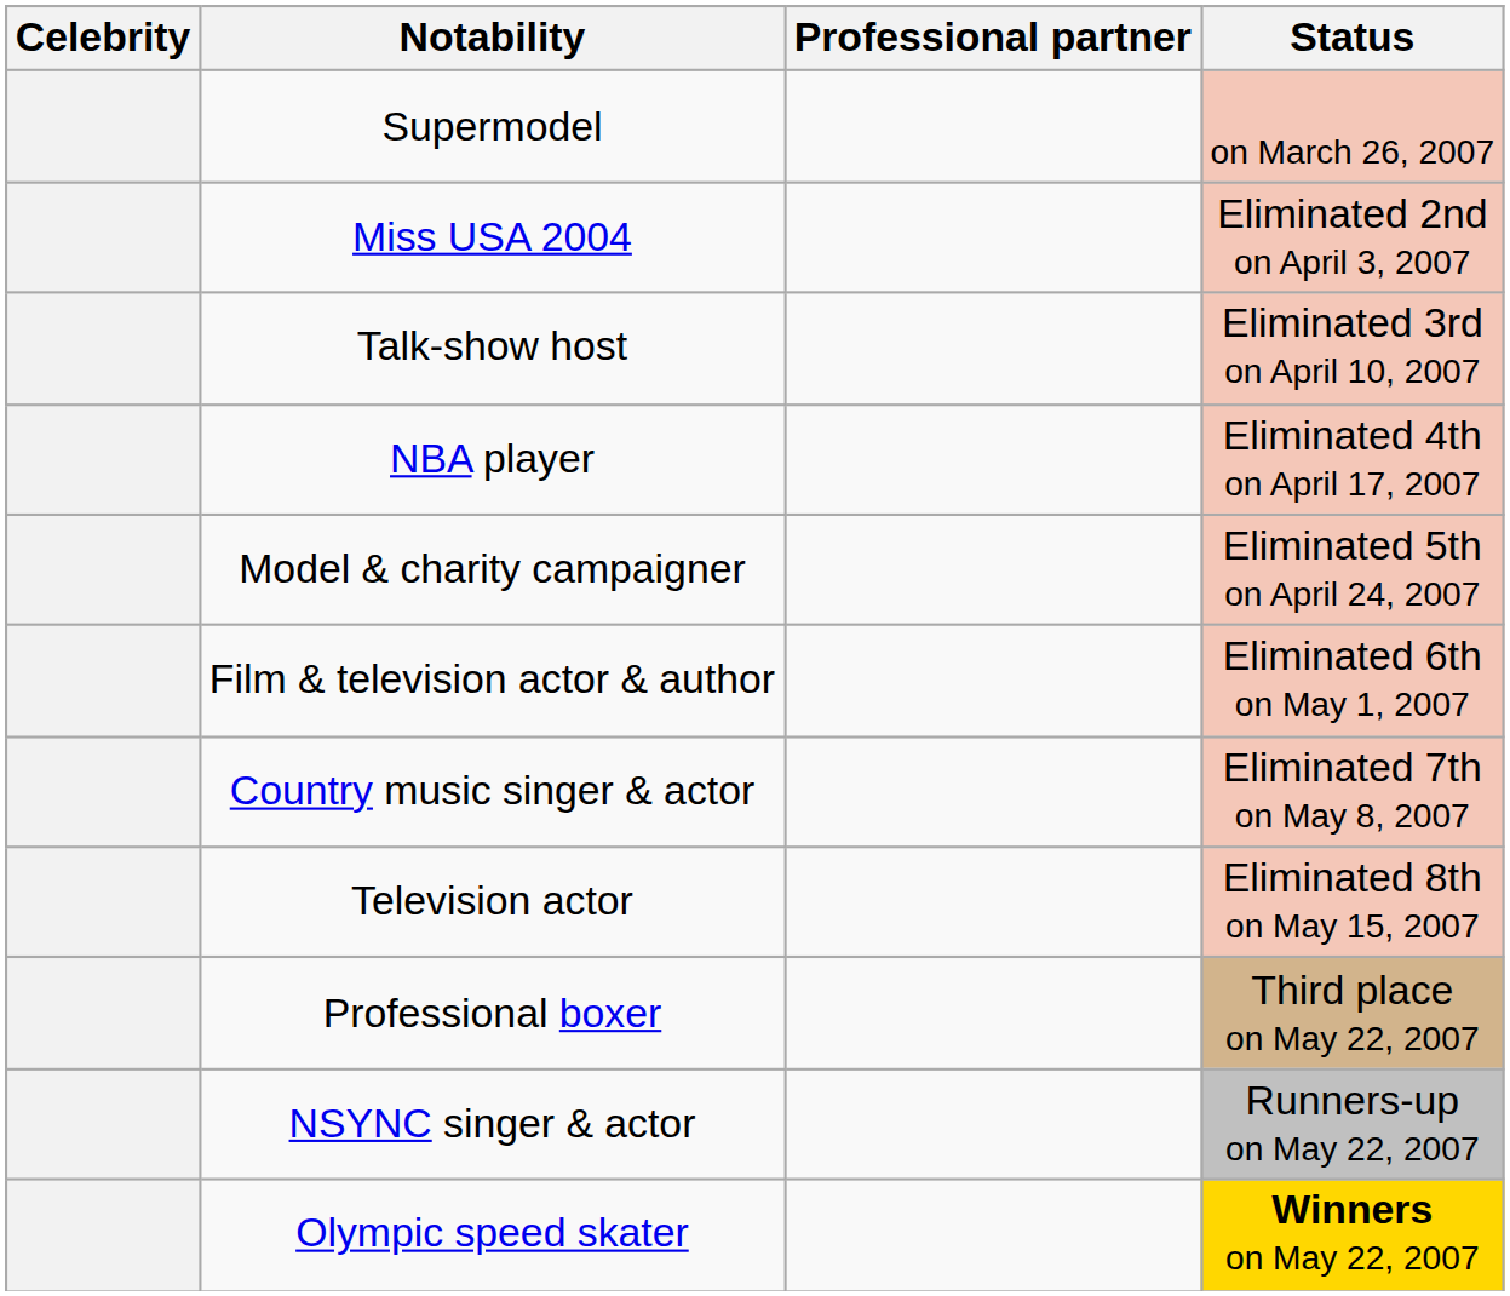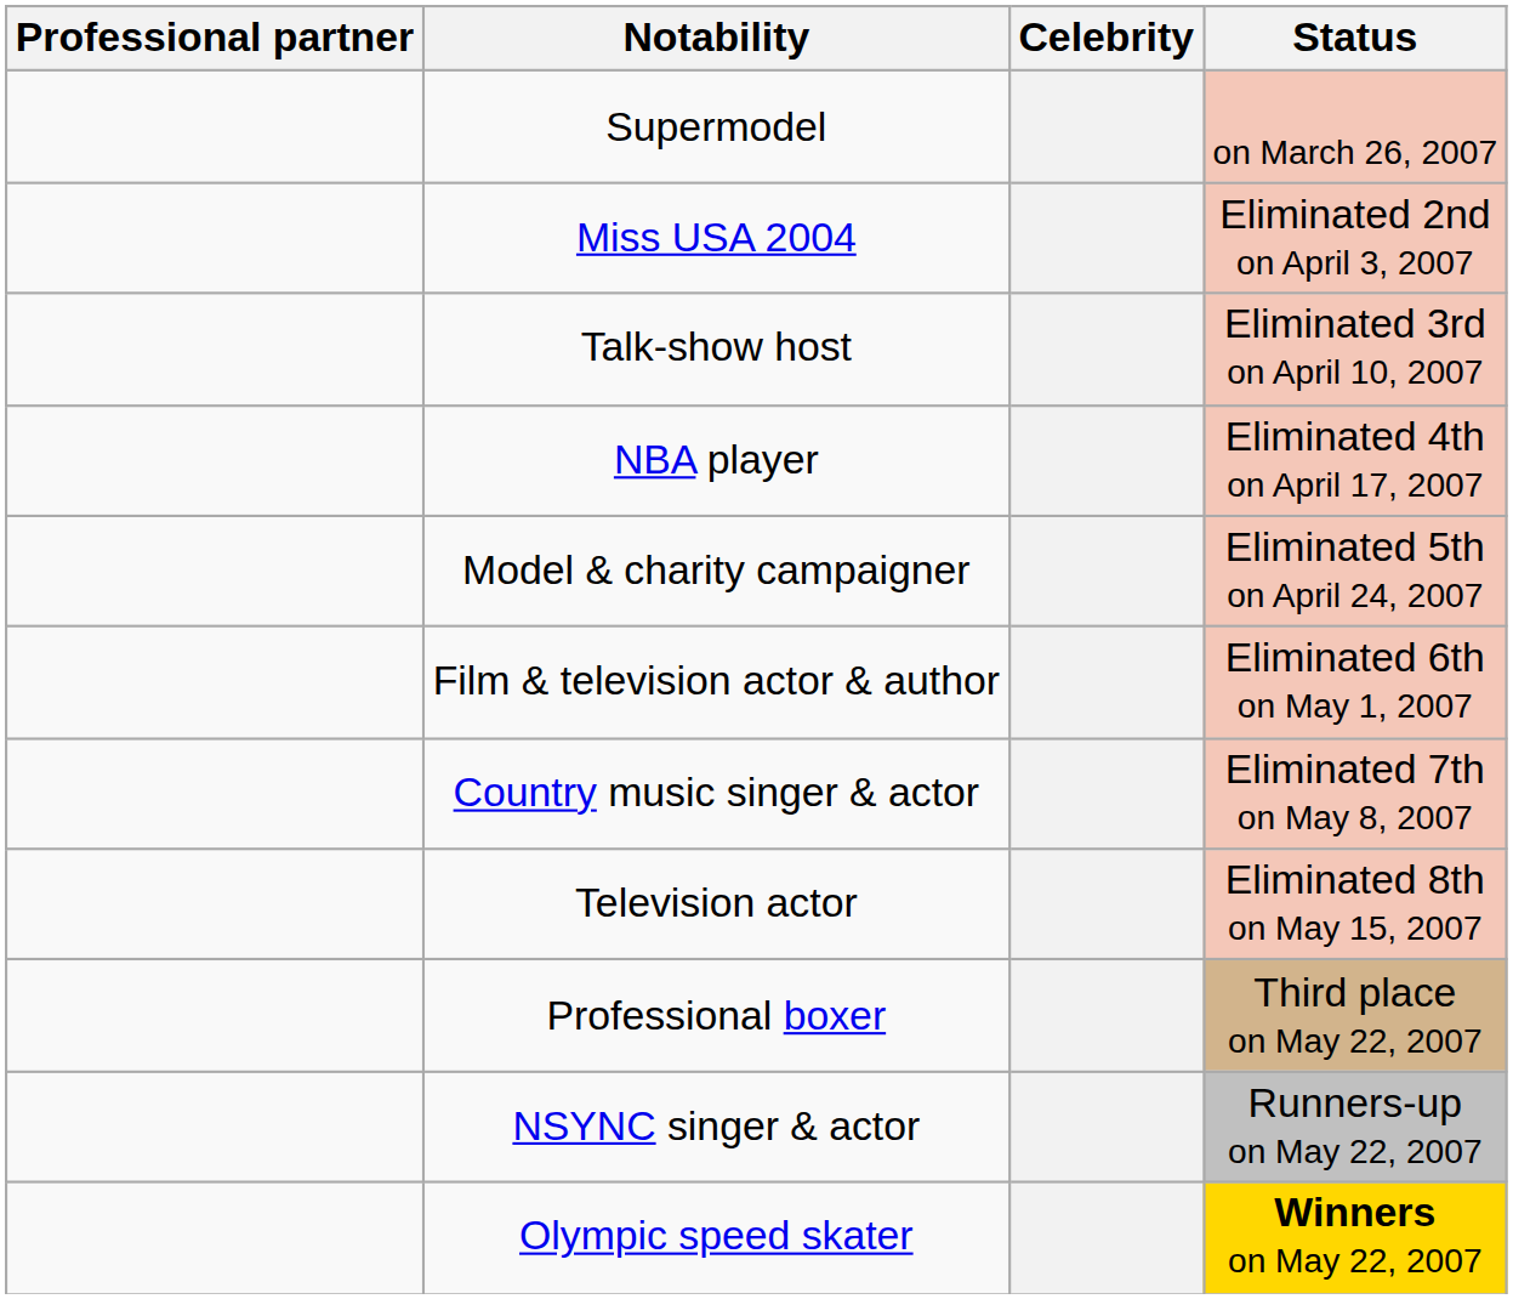columns swapped: Celebrity <-> Professional partner
